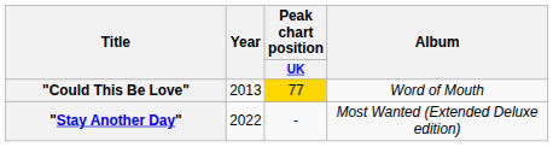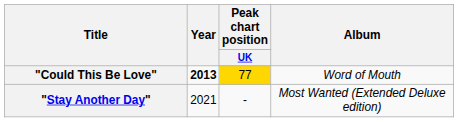"Could This Be Love" | Year: normal -> bold
"Stay Another Day" | Year: 2022 -> 2021
